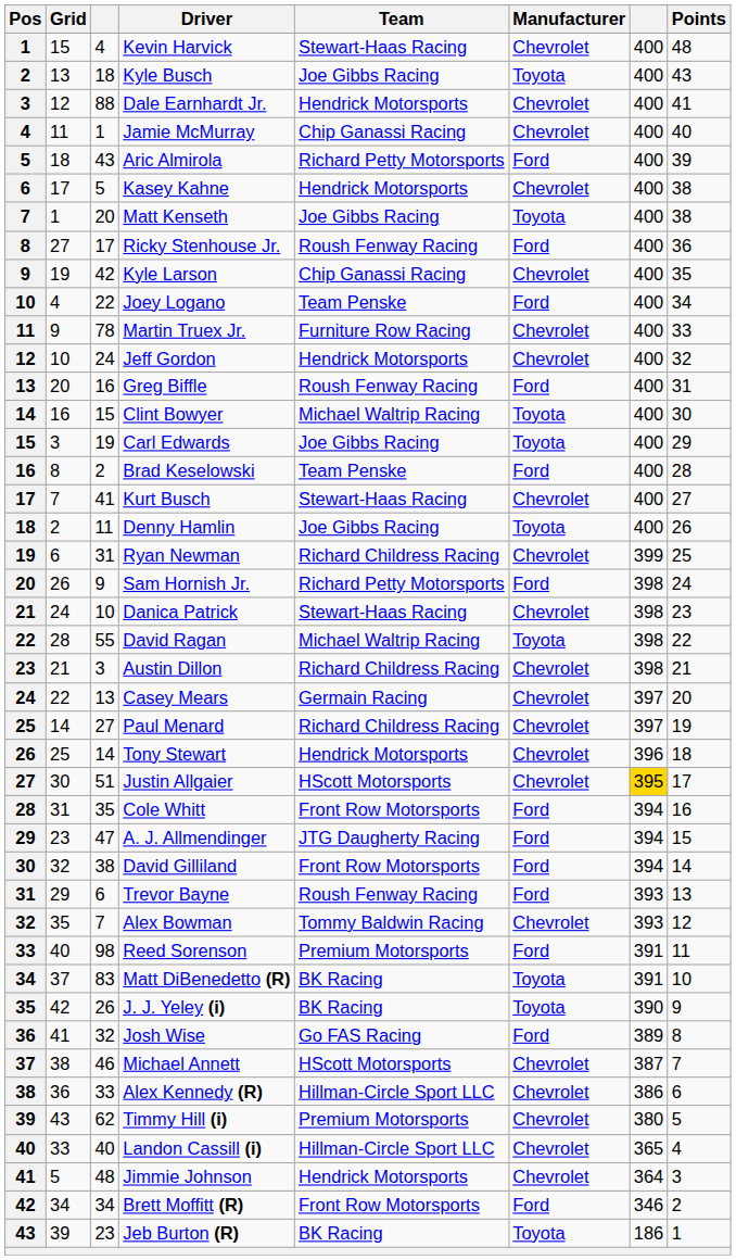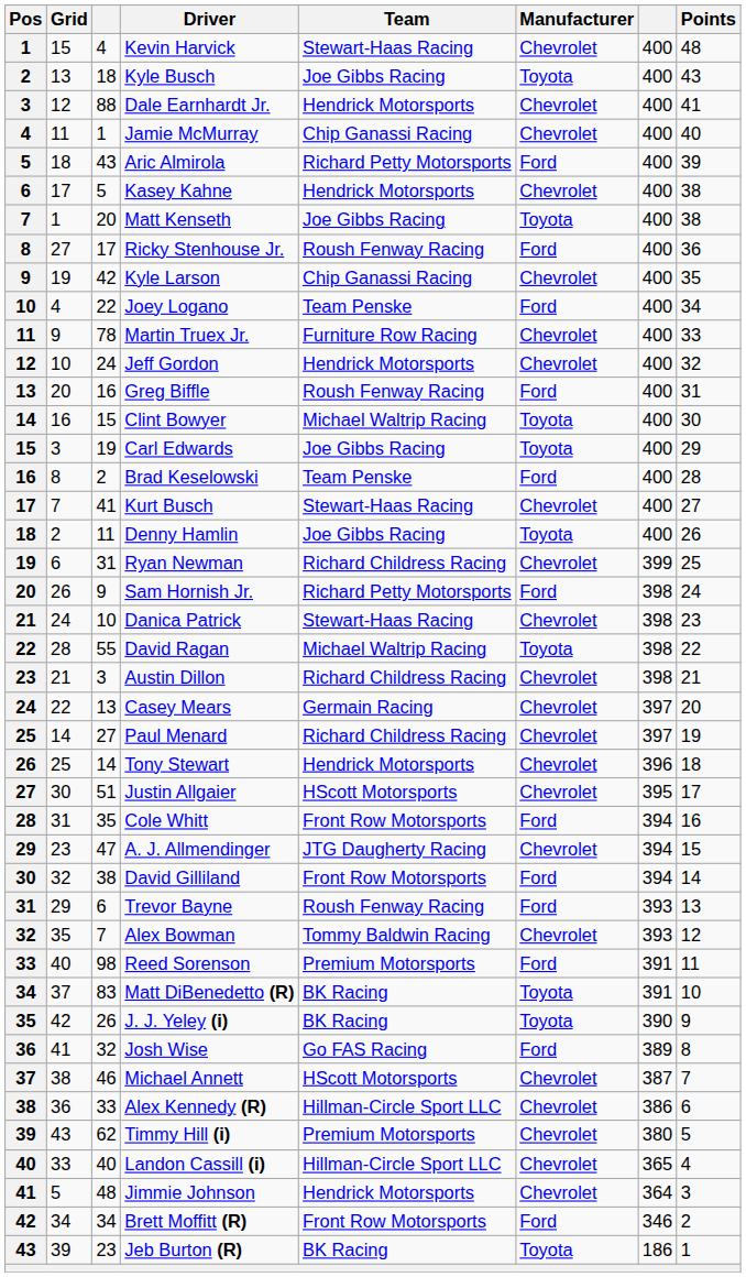Justin Allgaier | column 7: gold background -> no background
A. J. Allmendinger | Manufacturer: Ford -> Chevrolet
